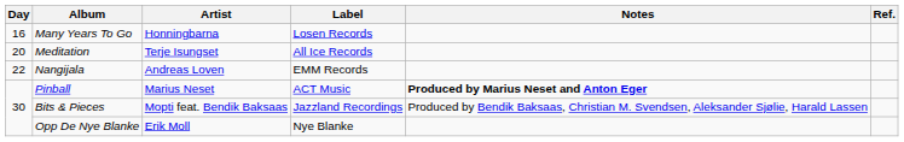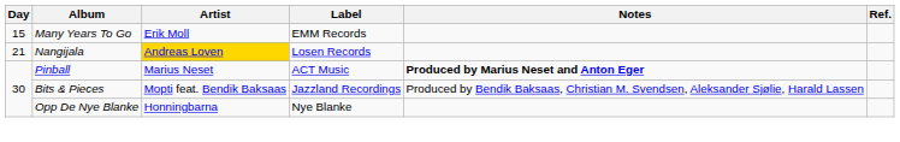Many Years To Go | Day: 16 -> 15
Many Years To Go | Artist: Honningbarna -> Erik Moll
Many Years To Go | Label: Losen Records -> EMM Records
- row: 20 | Meditation | Terje Isungset | All Ice Records
Nangijala | Day: 22 -> 21
Nangijala | Artist: no background -> gold background
Nangijala | Label: EMM Records -> Losen Records
Opp De Nye Blanke | Artist: Erik Moll -> Honningbarna
